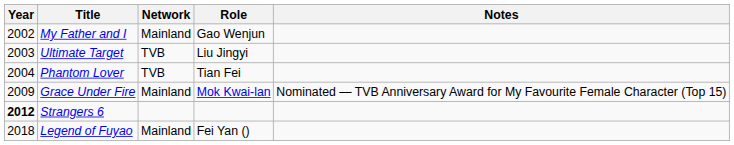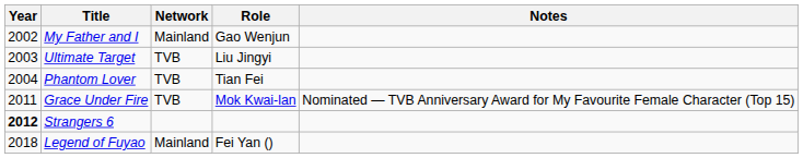Grace Under Fire | Year: 2009 -> 2011
Grace Under Fire | Network: Mainland -> TVB
